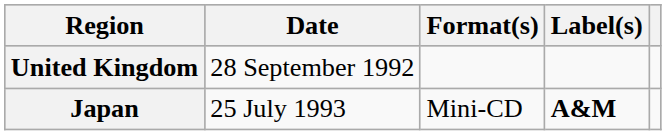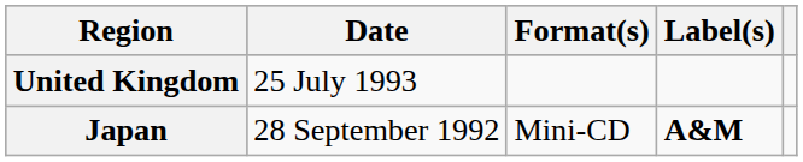United Kingdom | Date: 28 September 1992 -> 25 July 1993
Japan | Date: 25 July 1993 -> 28 September 1992
